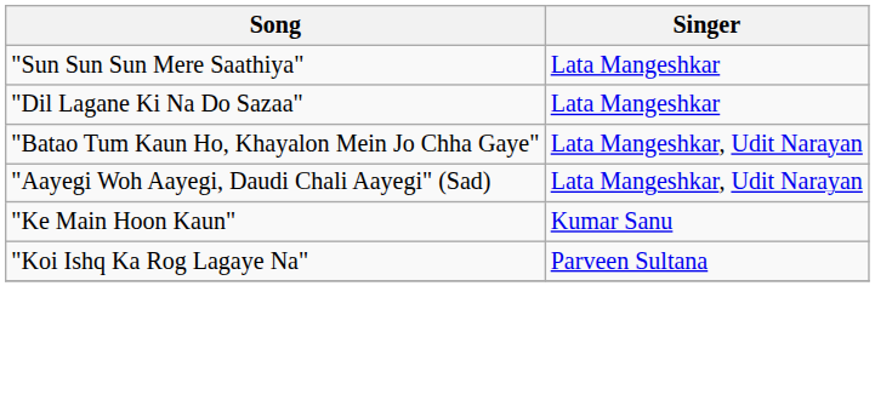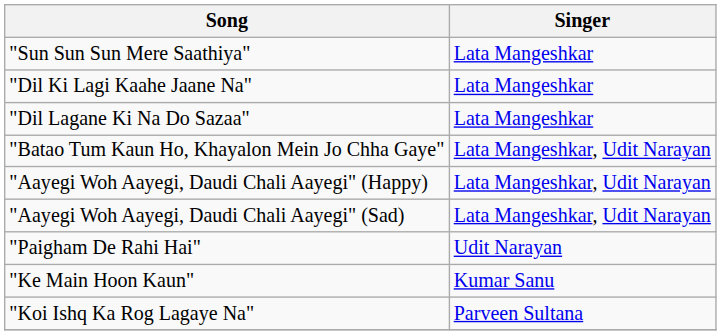+ row: "Dil Ki Lagi Kaahe Jaane Na" | Lata Mangeshkar
+ row: "Aayegi Woh Aayegi, Daudi Chali Aayegi" (Happy) | Lata Mangeshkar, Udit Narayan
+ row: "Paigham De Rahi Hai" | Udit Narayan
